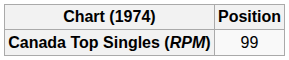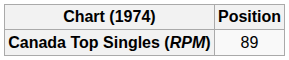Canada Top Singles (RPM) | Position: 99 -> 89
